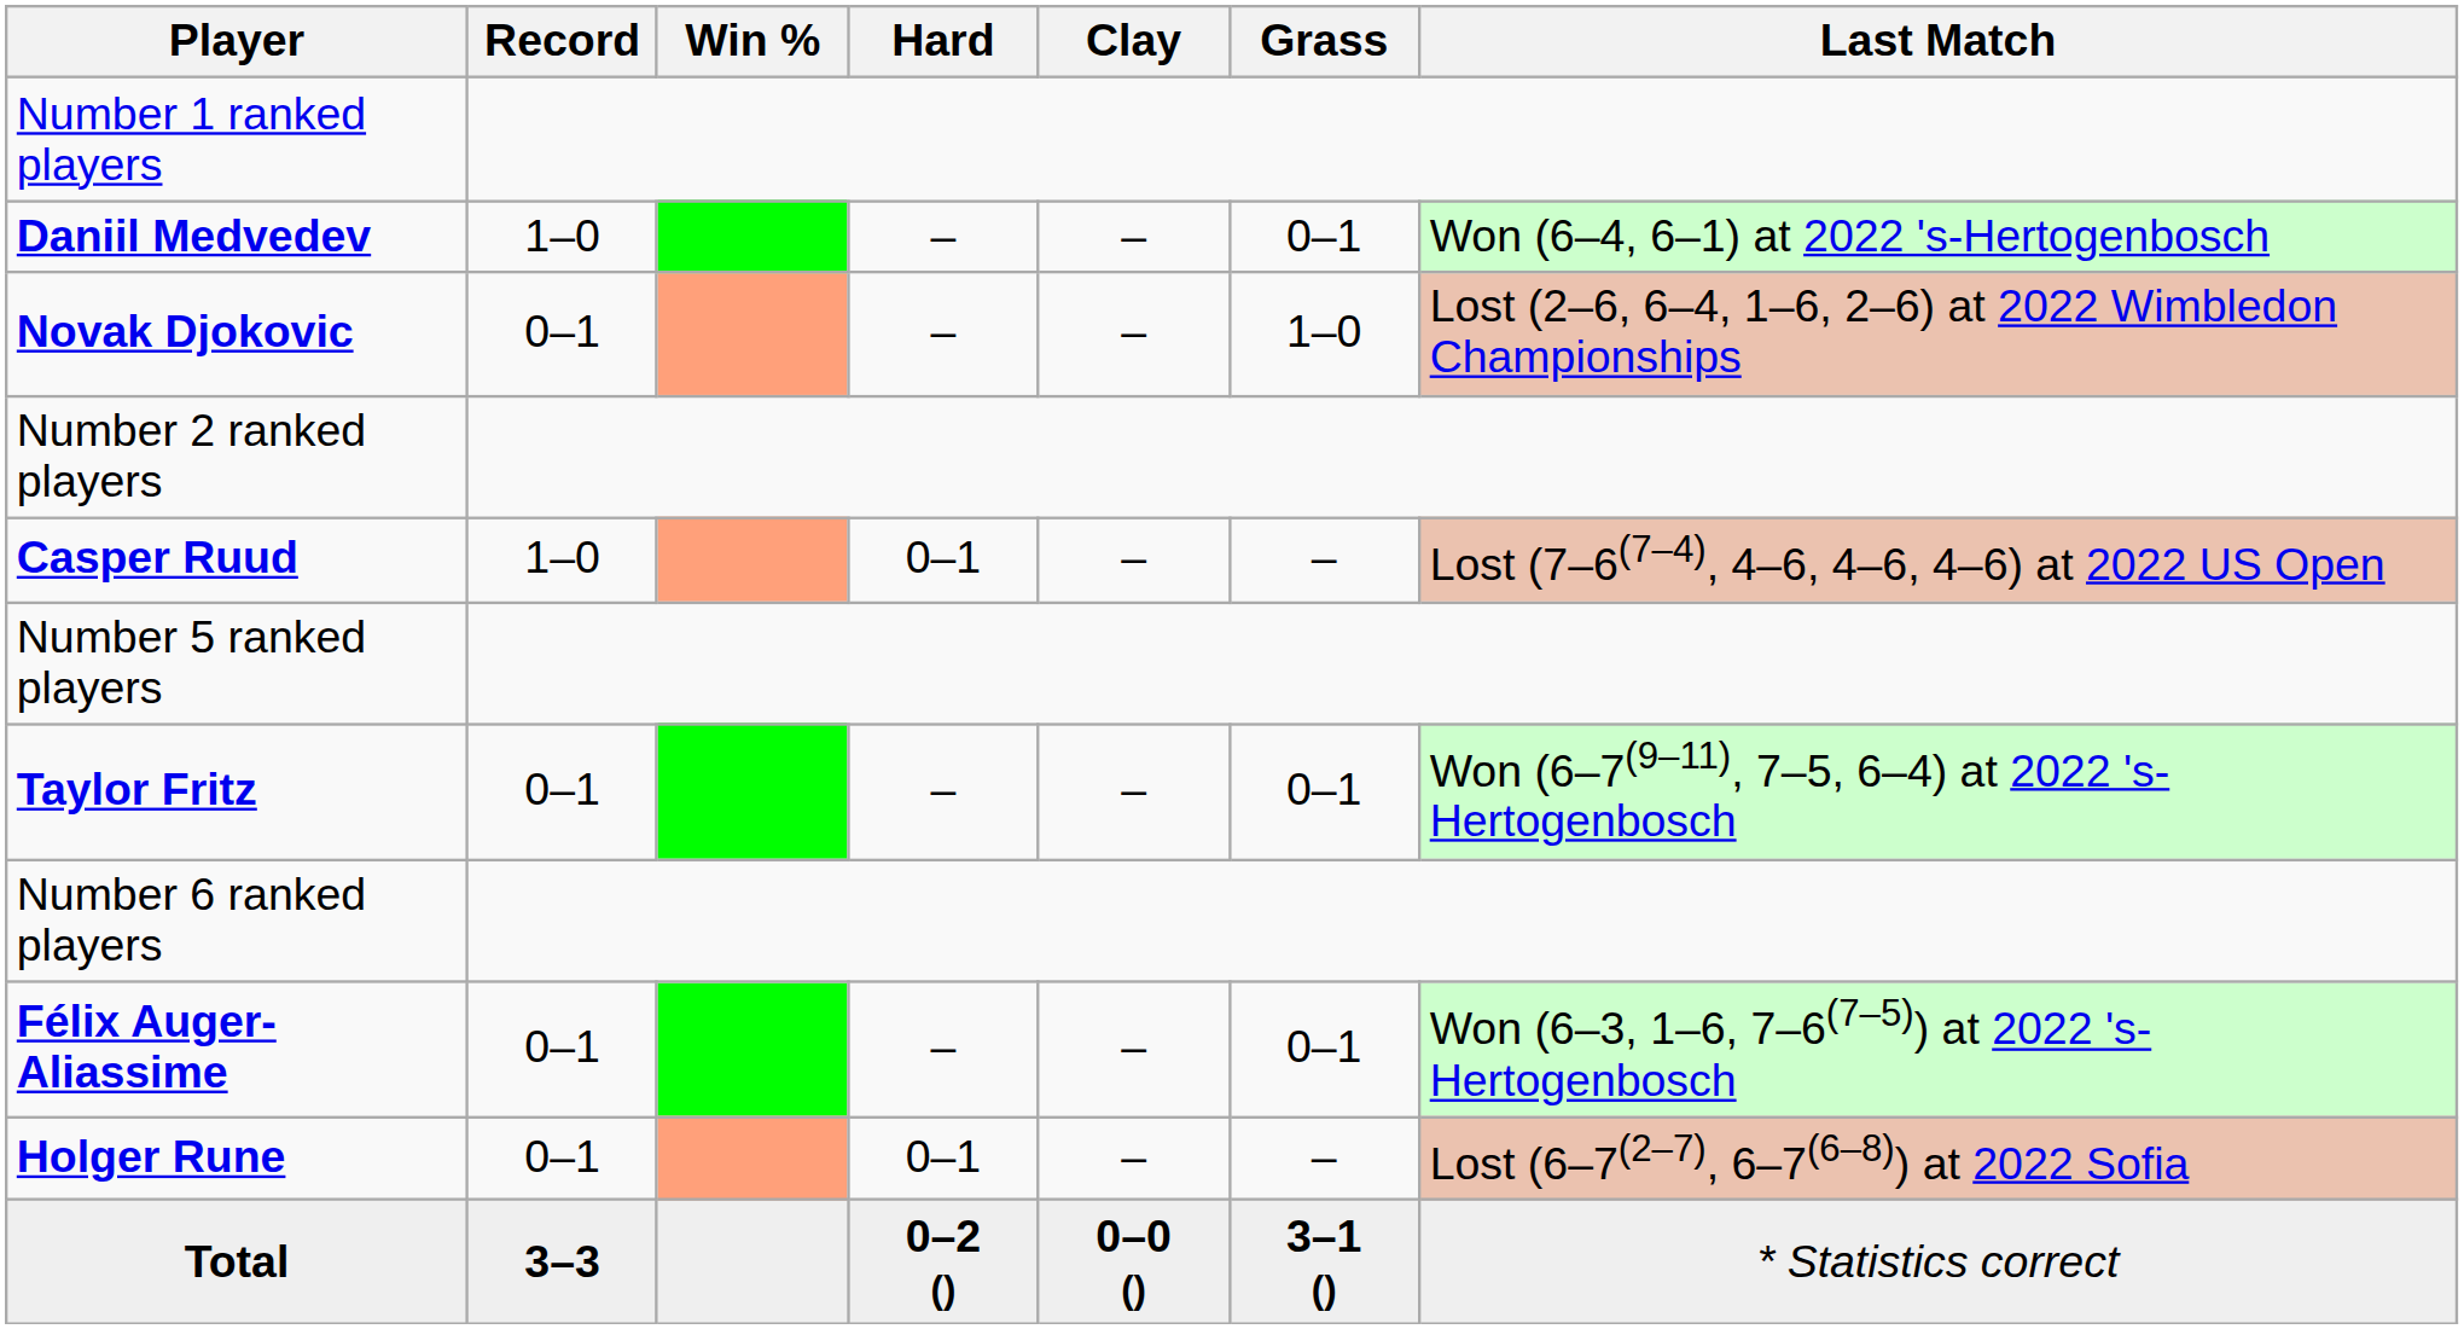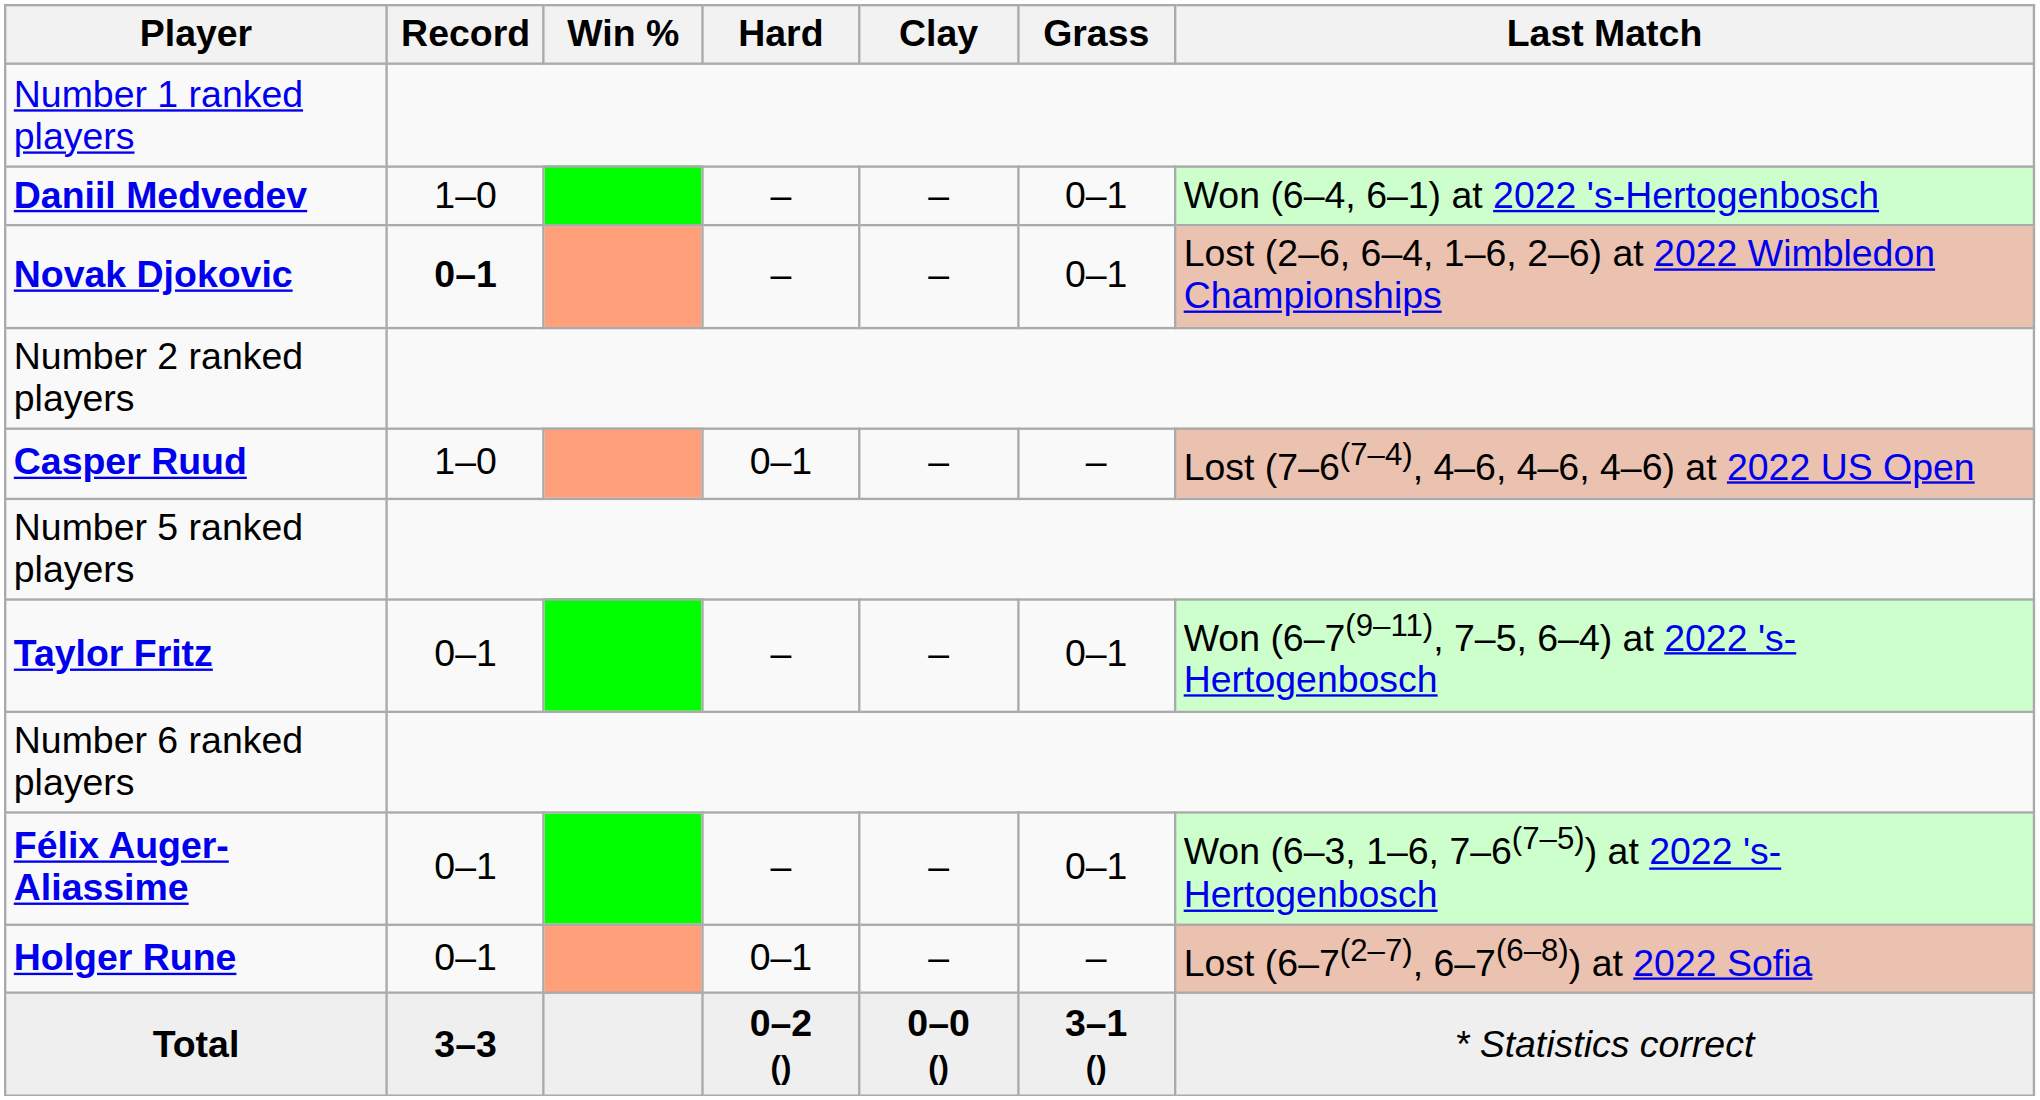Novak Djokovic | Record: normal -> bold
Novak Djokovic | Grass: 1–0 -> 0–1
